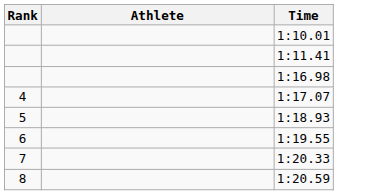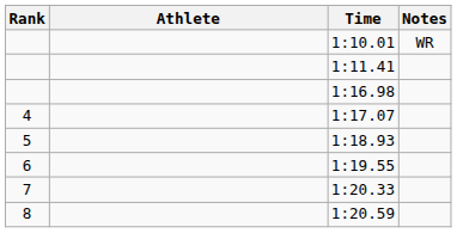+ column: Notes | WR
